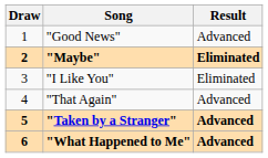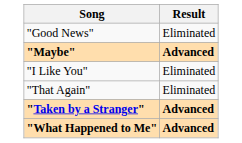- column: Draw | 1 | 2 | 3 | 4 | 5 | 6
"Good News" | Result: Advanced -> Eliminated
"Maybe" | Result: Eliminated -> Advanced
"That Again" | Result: Advanced -> Eliminated
